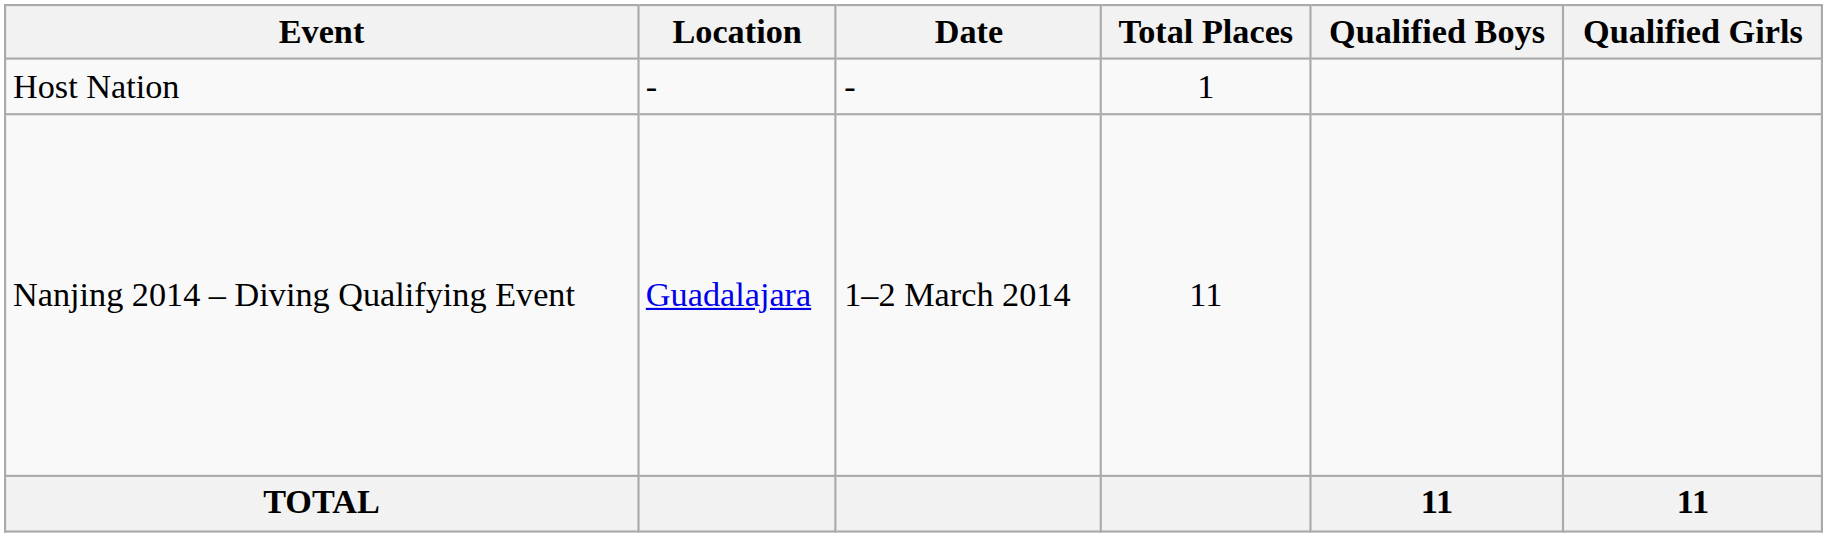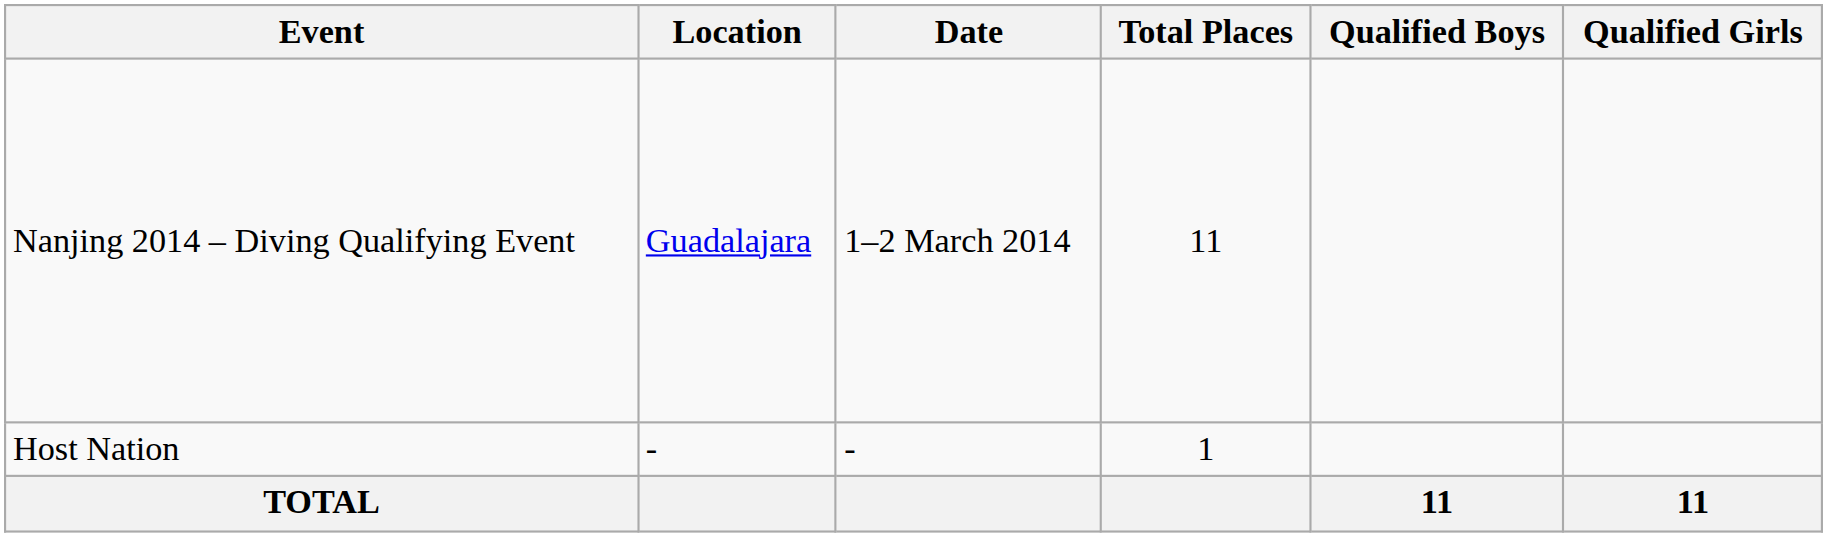rows swapped: Host Nation <-> Nanjing 2014 – Diving Qualifying Event
